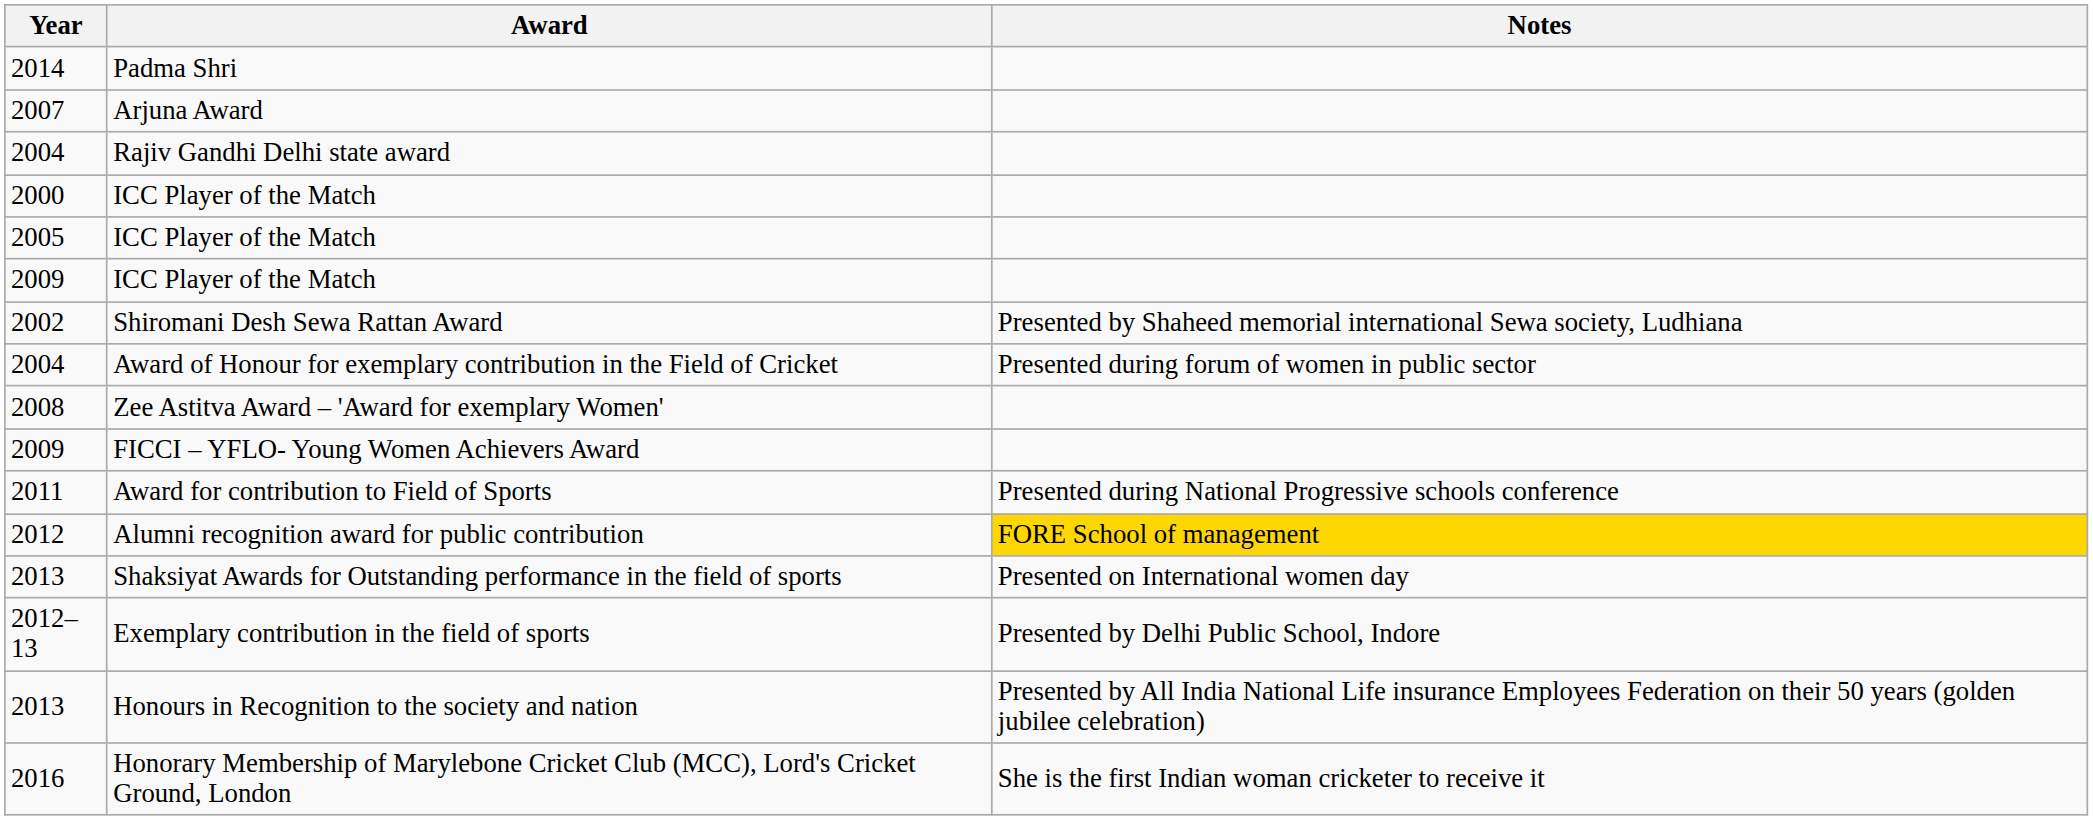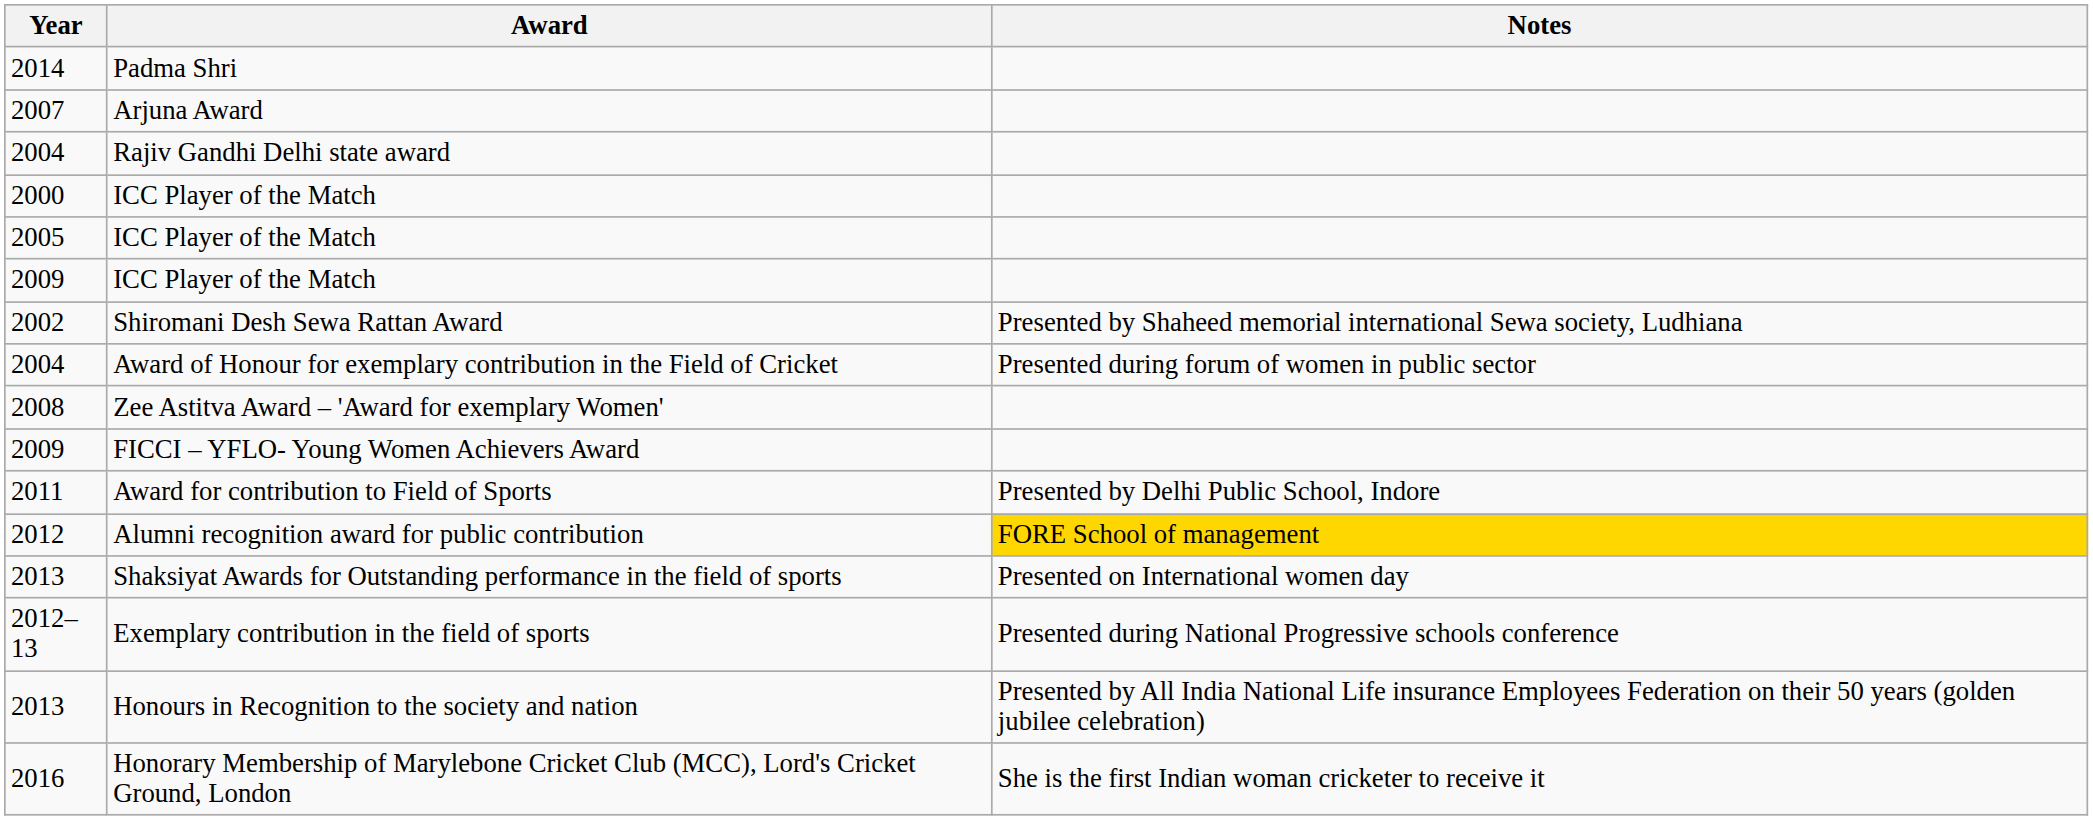Award for contribution to Field of Sports | Notes: Presented during National Progressive schools conference -> Presented by Delhi Public School, Indore
Exemplary contribution in the field of sports | Notes: Presented by Delhi Public School, Indore -> Presented during National Progressive schools conference
